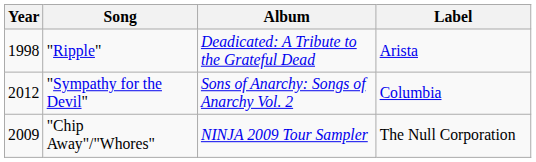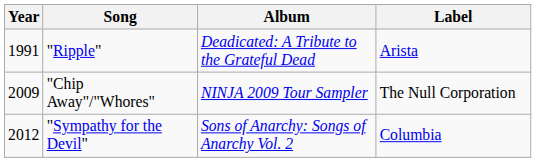"Ripple" | Year: 1998 -> 1991
rows swapped: "Chip Away"/"Whores" <-> "Sympathy for the Devil"
